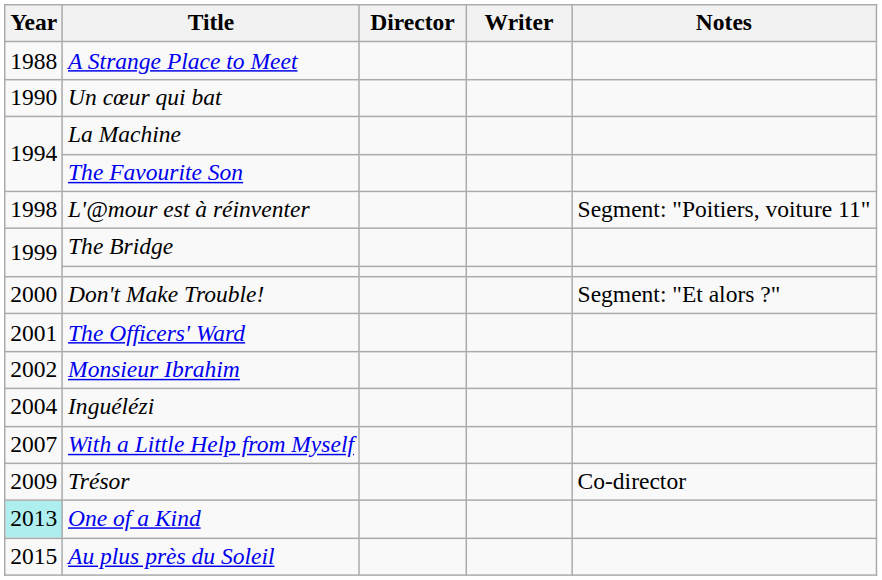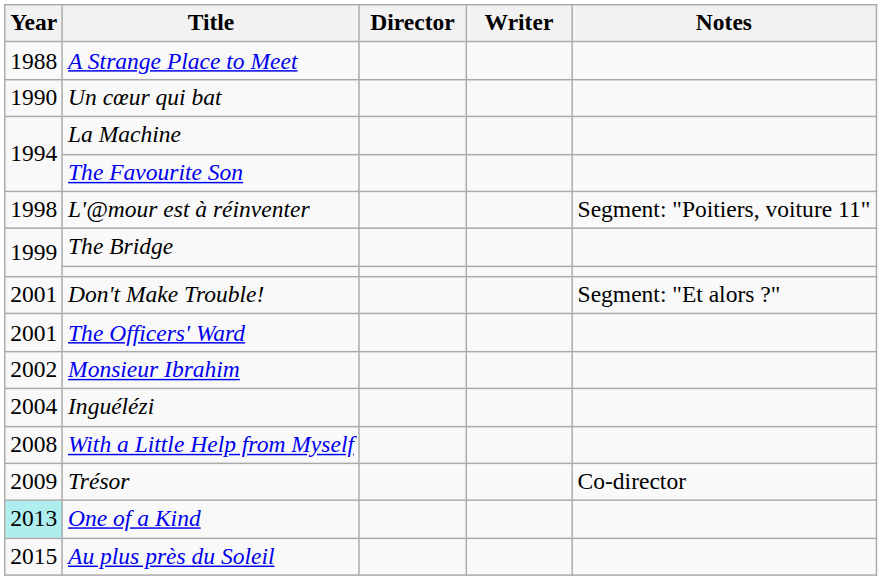Don't Make Trouble! | Year: 2000 -> 2001
With a Little Help from Myself | Year: 2007 -> 2008
